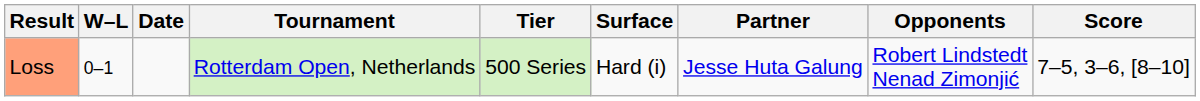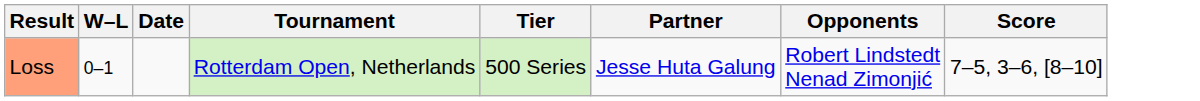- column: Surface | Hard (i)
